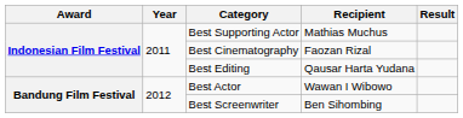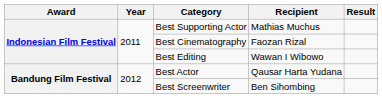Best Editing | Recipient: Qausar Harta Yudana -> Wawan I Wibowo
Best Actor | Recipient: Wawan I Wibowo -> Qausar Harta Yudana
